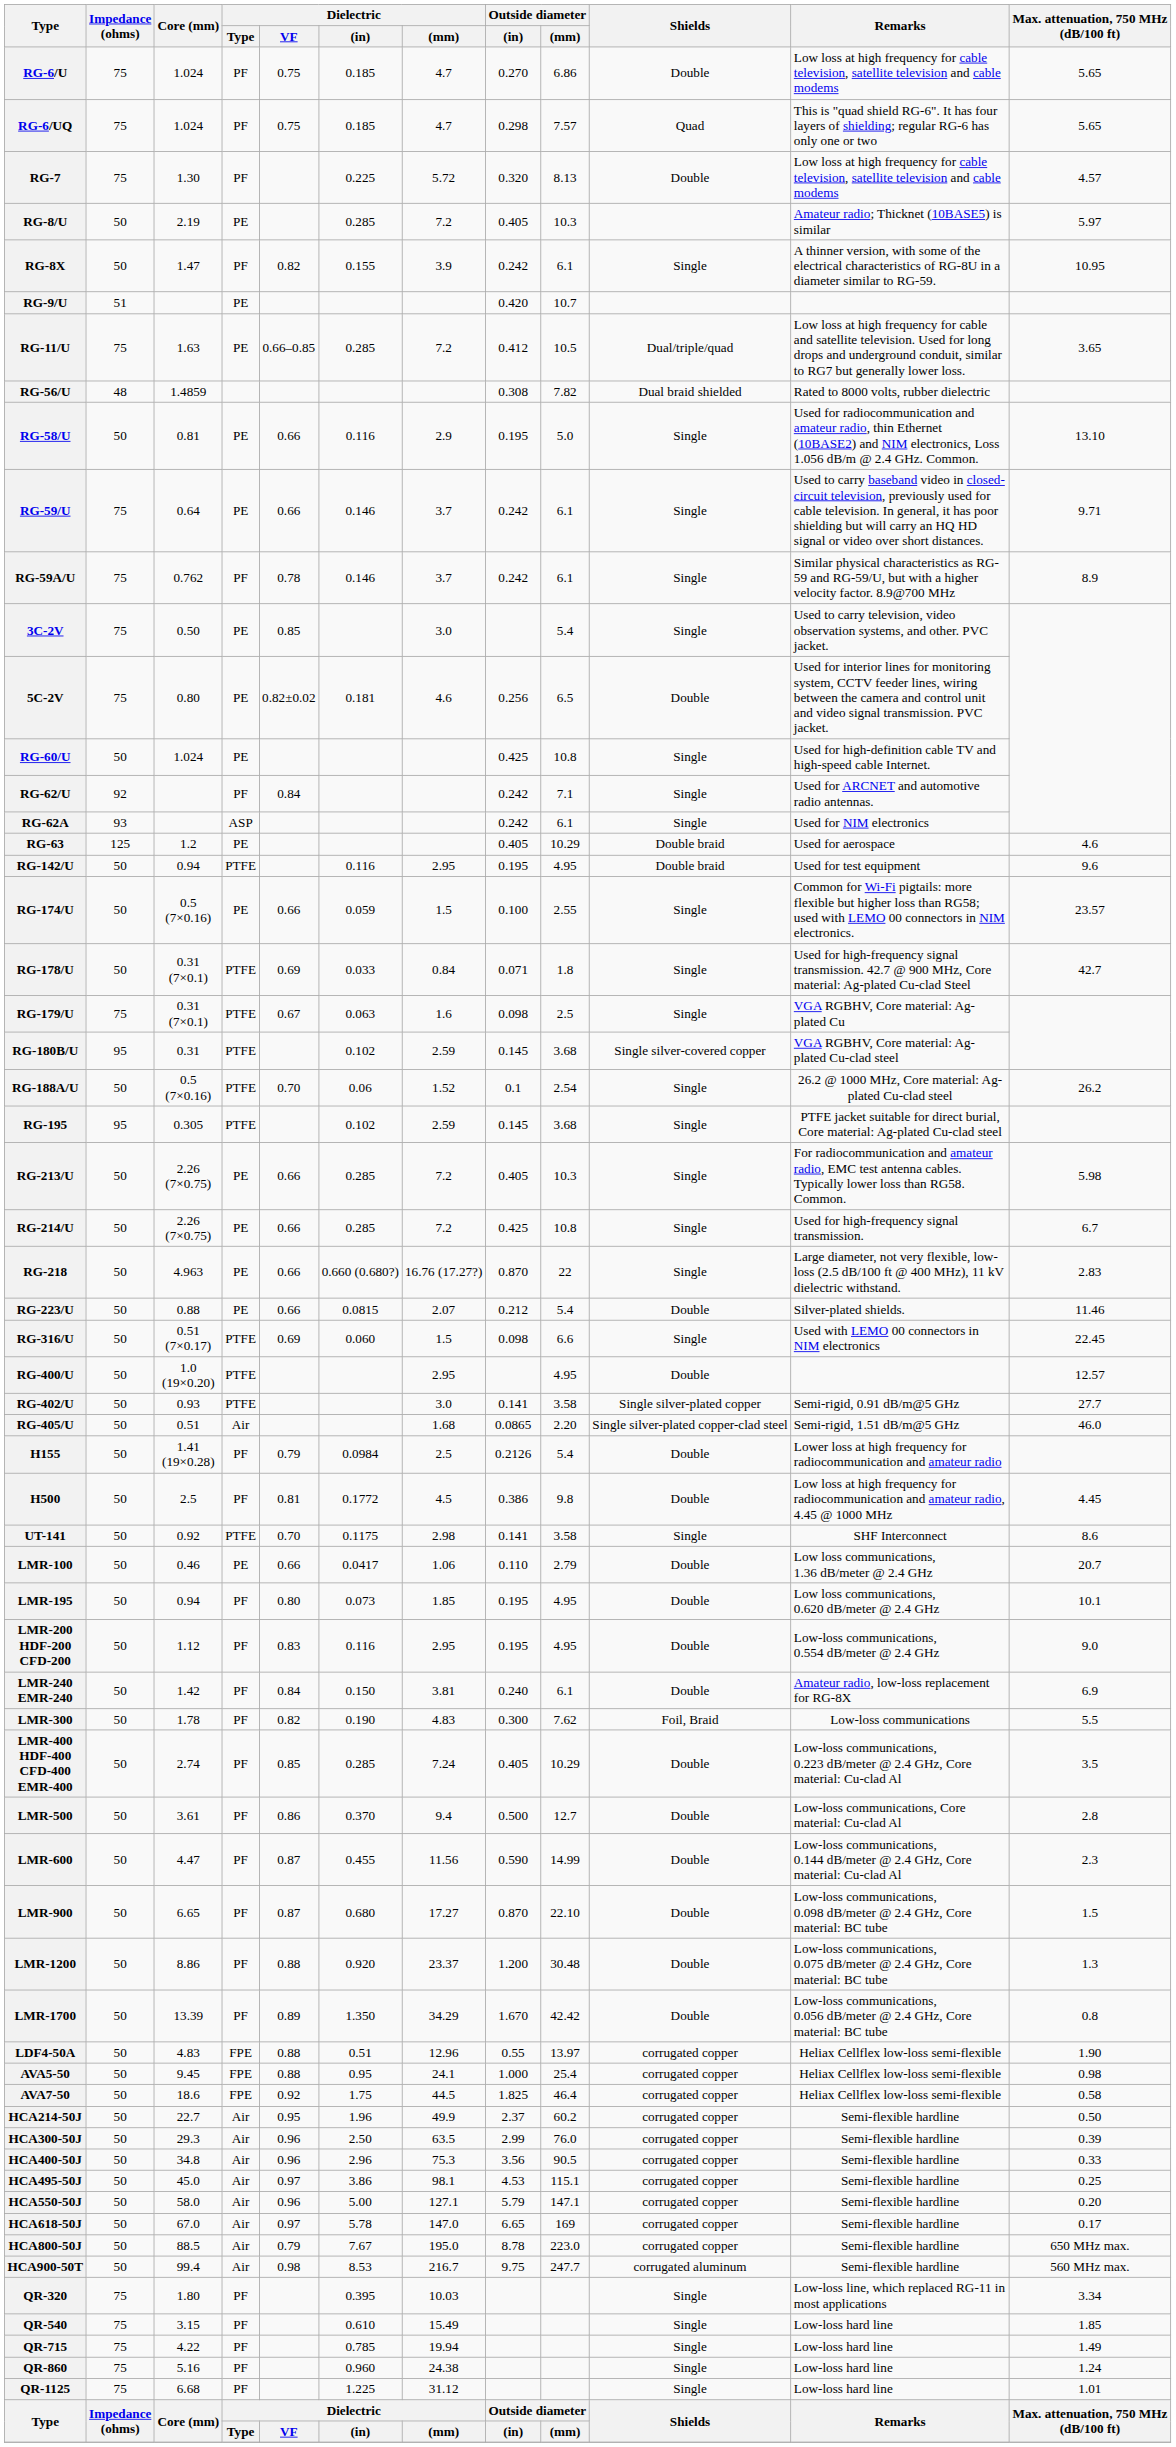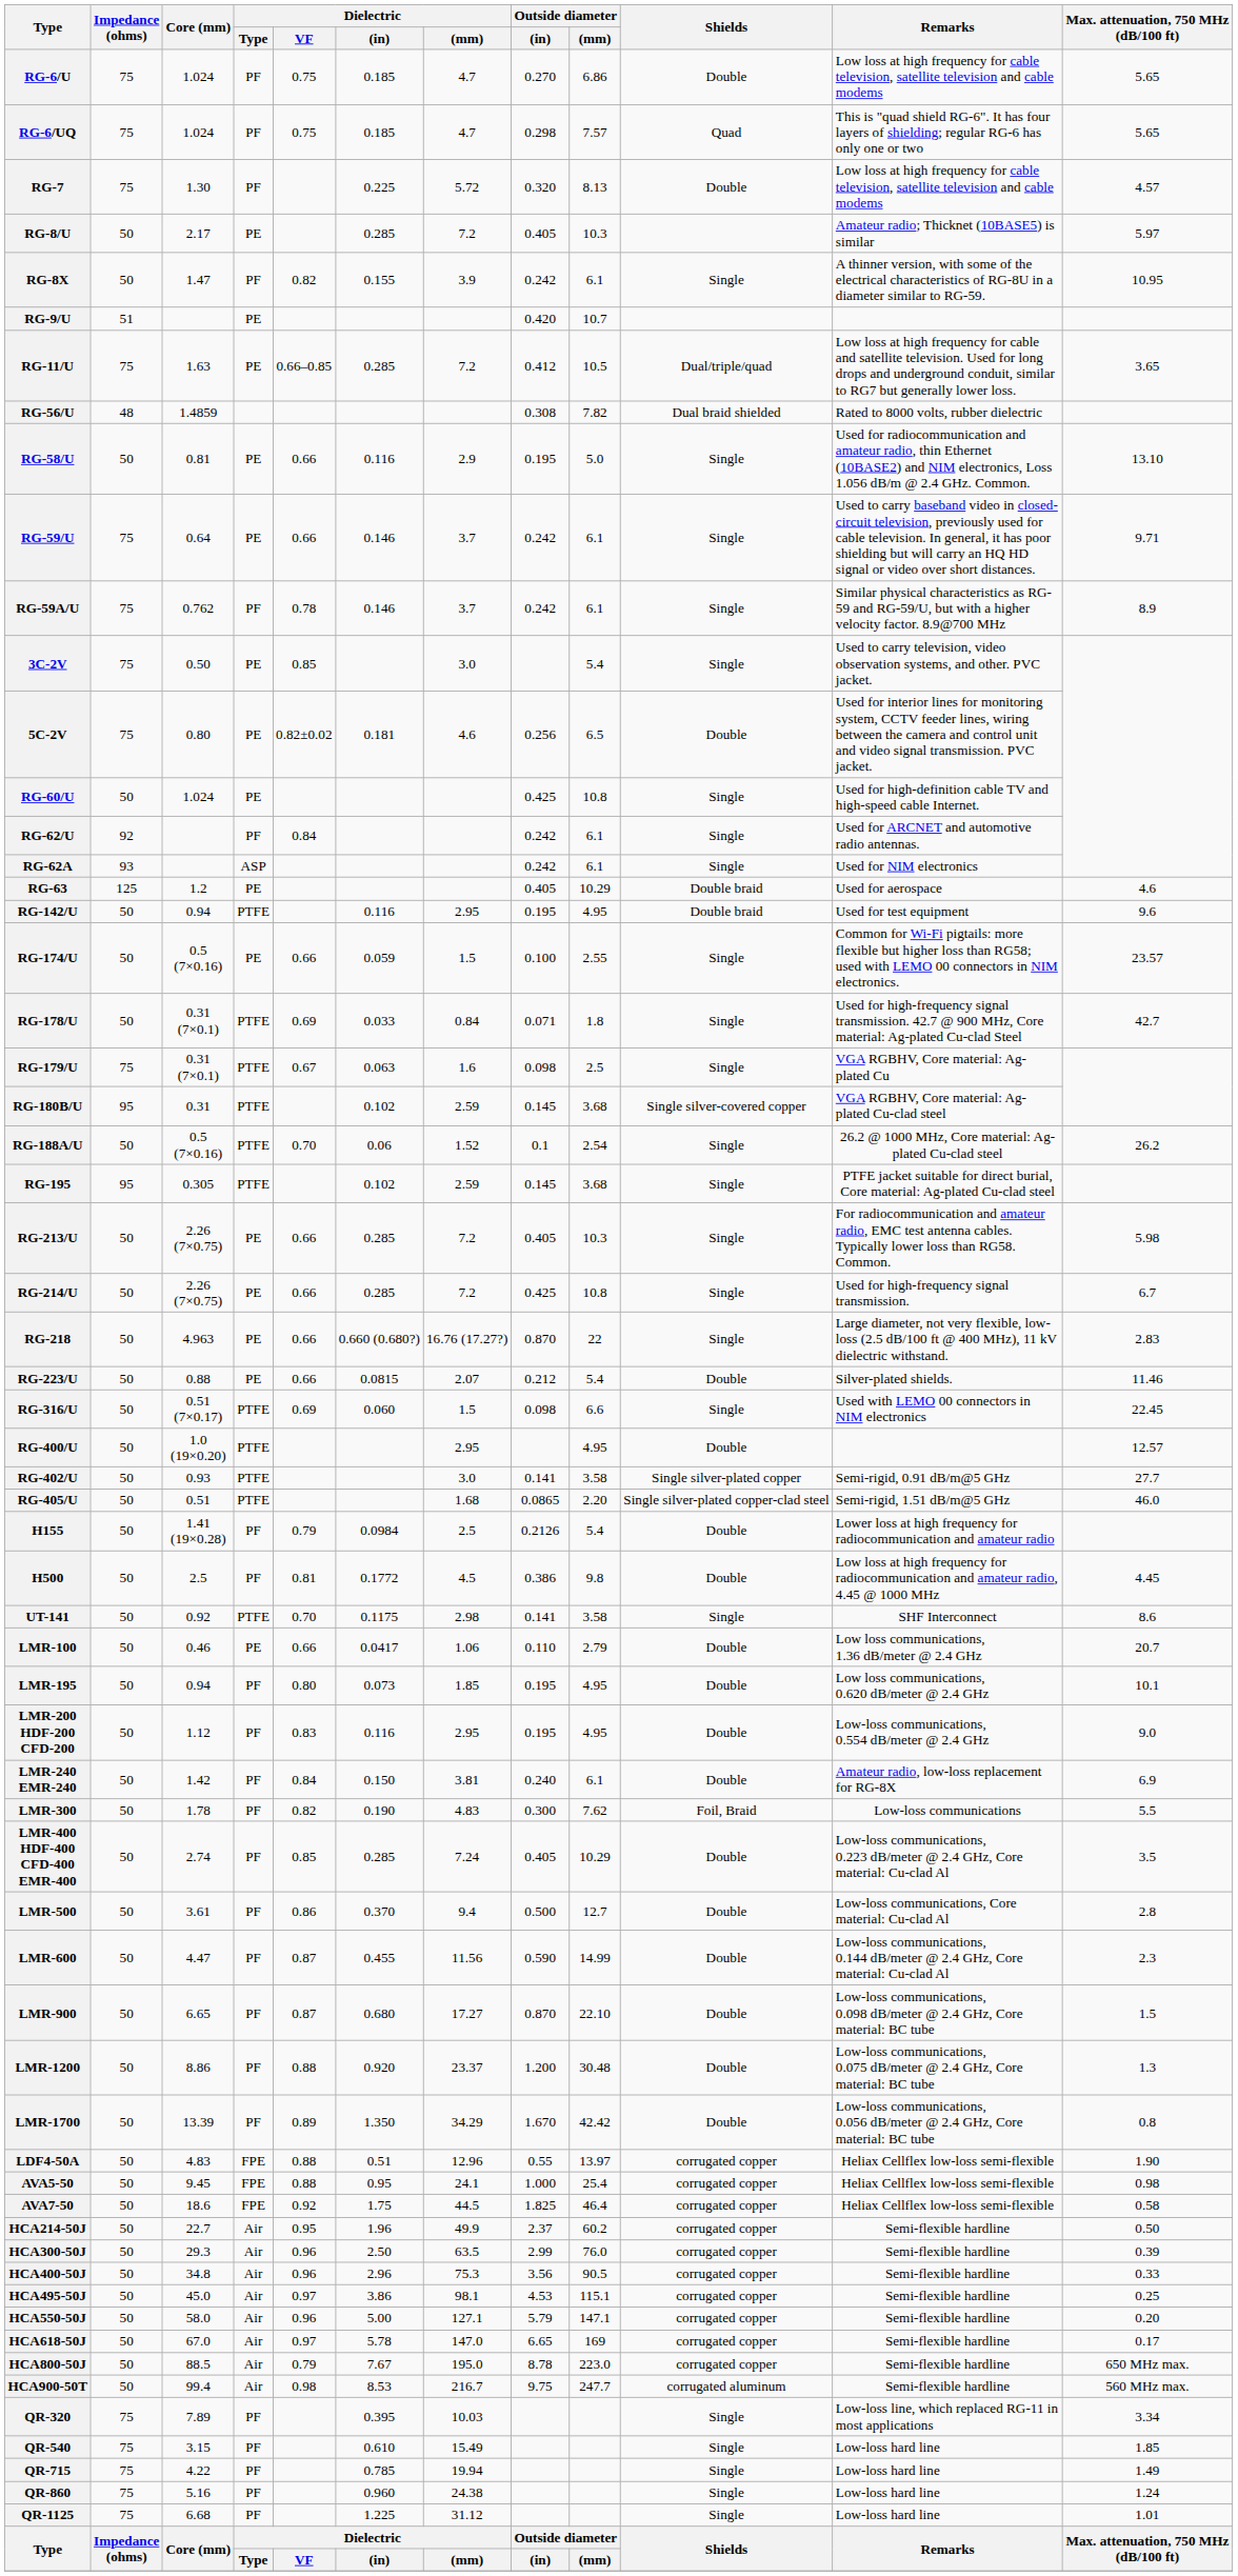RG-8/U | Core (mm): 2.19 -> 2.17
RG-62/U | Outside diameter / (mm): 7.1 -> 6.1
RG-405/U | Dielectric / Type: Air -> PTFE
QR-320 | Core (mm): 1.80 -> 7.89
